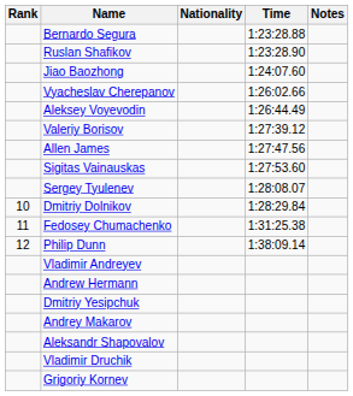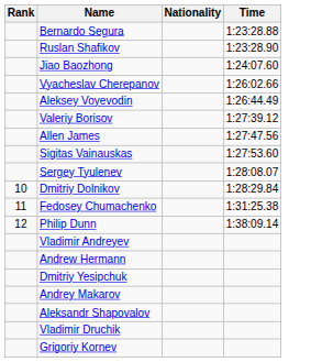- column: Notes
